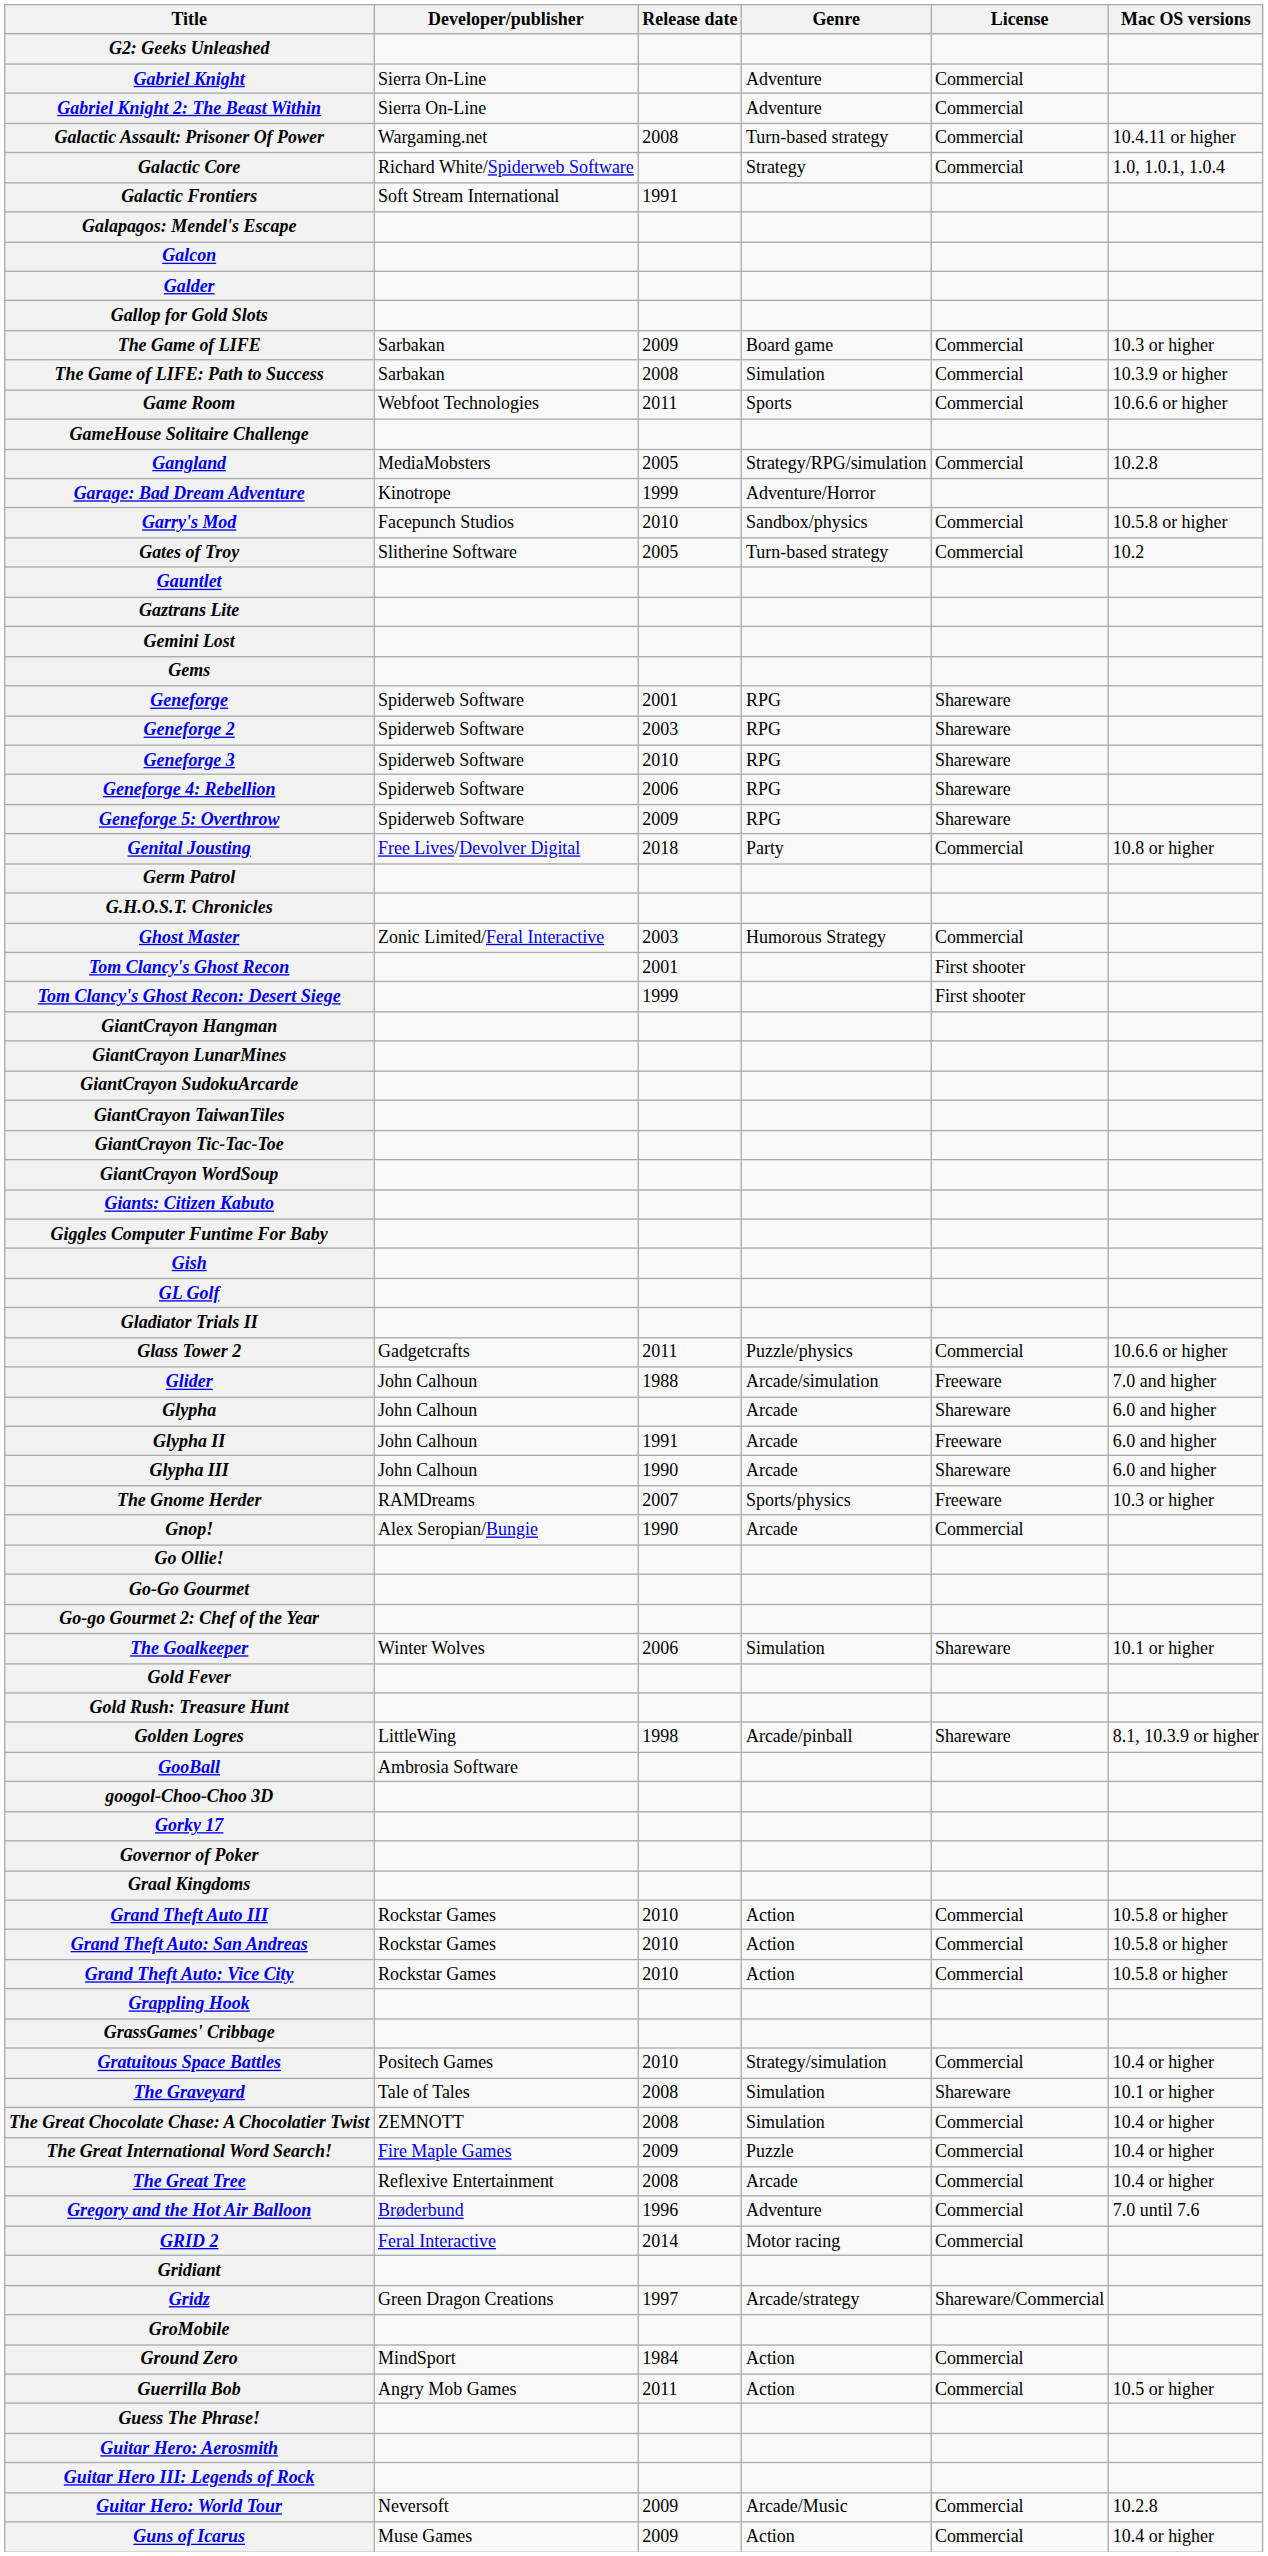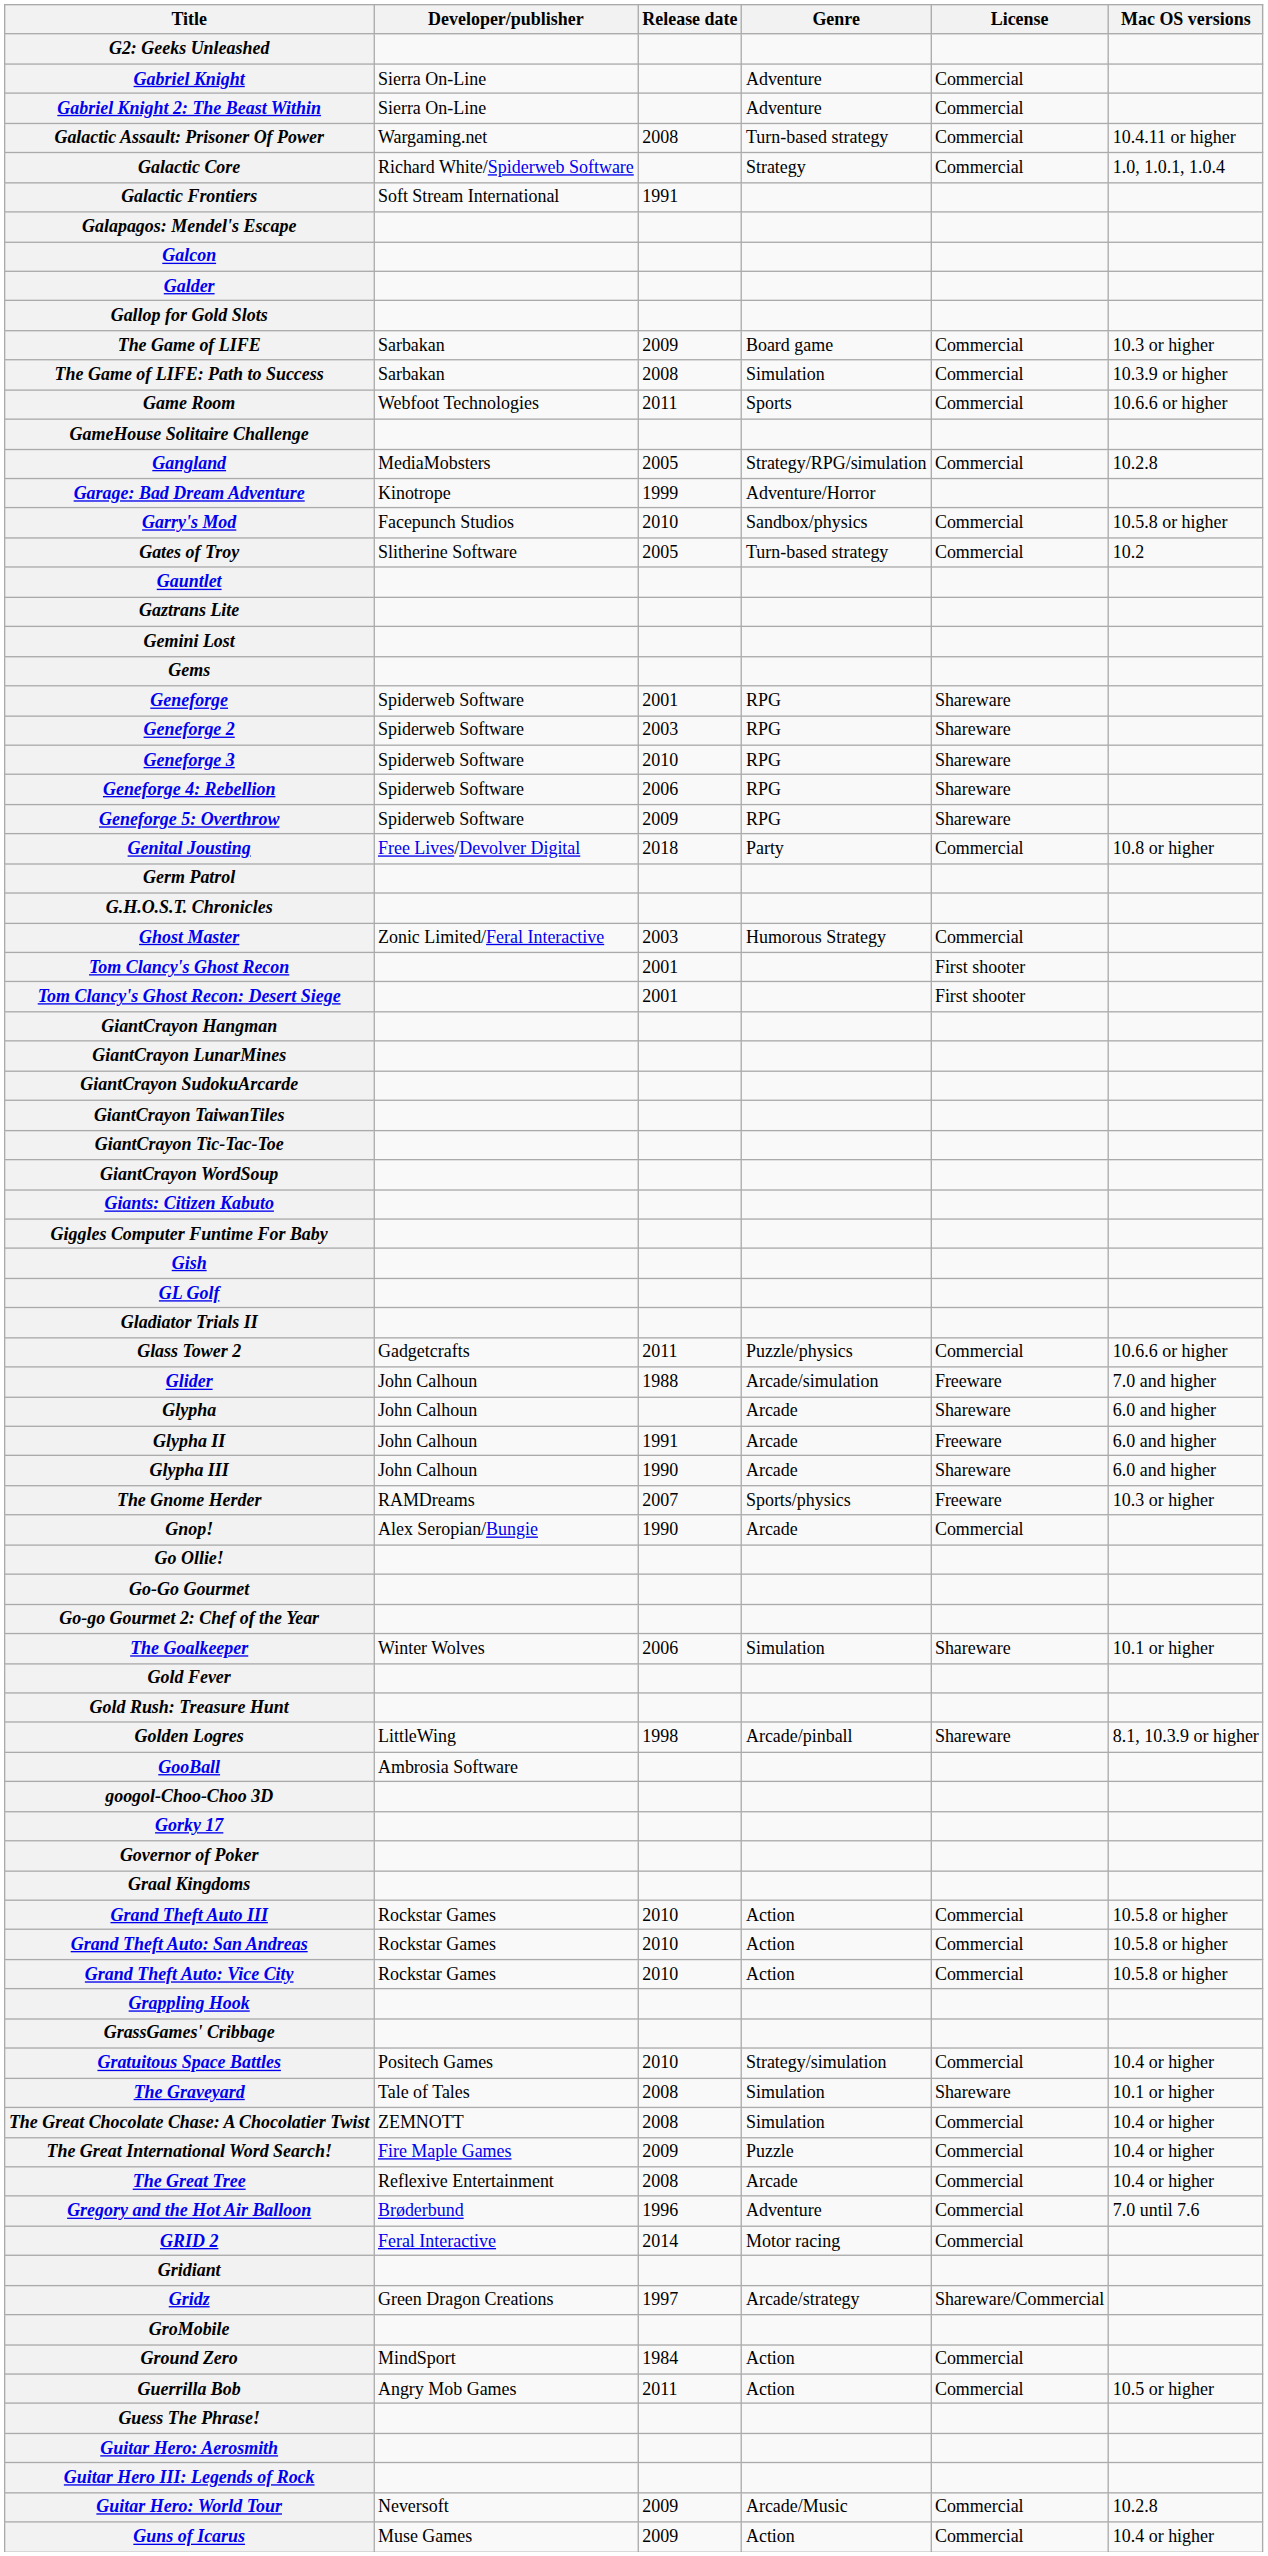Tom Clancy's Ghost Recon: Desert Siege | Release date: 1999 -> 2001
